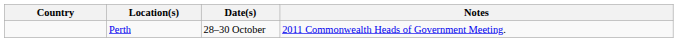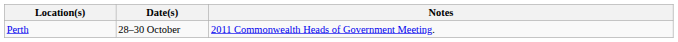- column: Country
